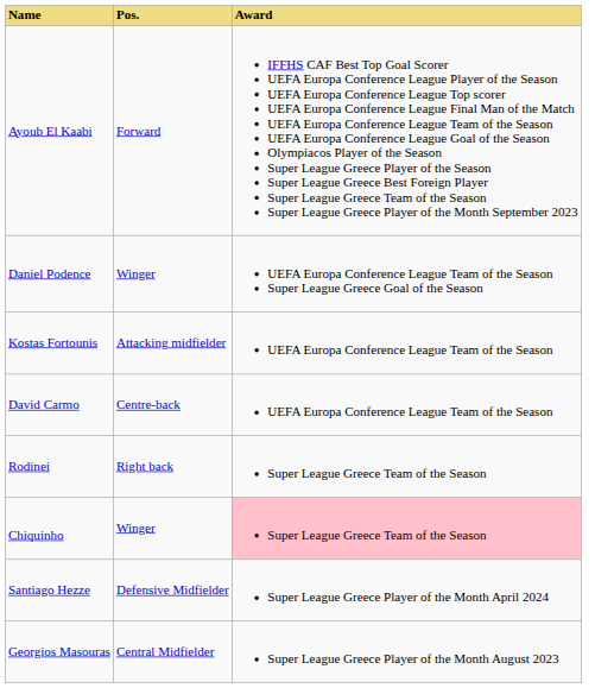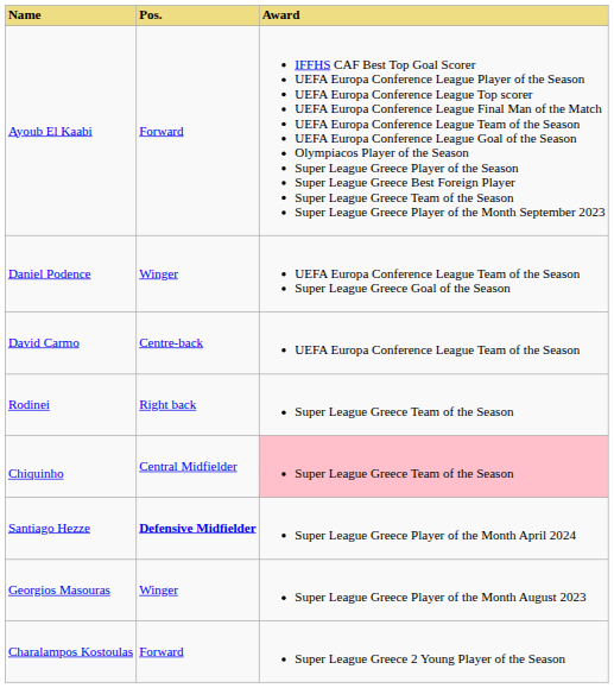- row: Kostas Fortounis | Attacking midfielder | UEFA Europa Conference League Team of the Season
Chiquinho | Pos.: Winger -> Central Midfielder
Santiago Hezze | Pos.: normal -> bold
Georgios Masouras | Pos.: Central Midfielder -> Winger
+ row: Charalampos Kostoulas | Forward | Super League Greece 2 Young Player of the Season
